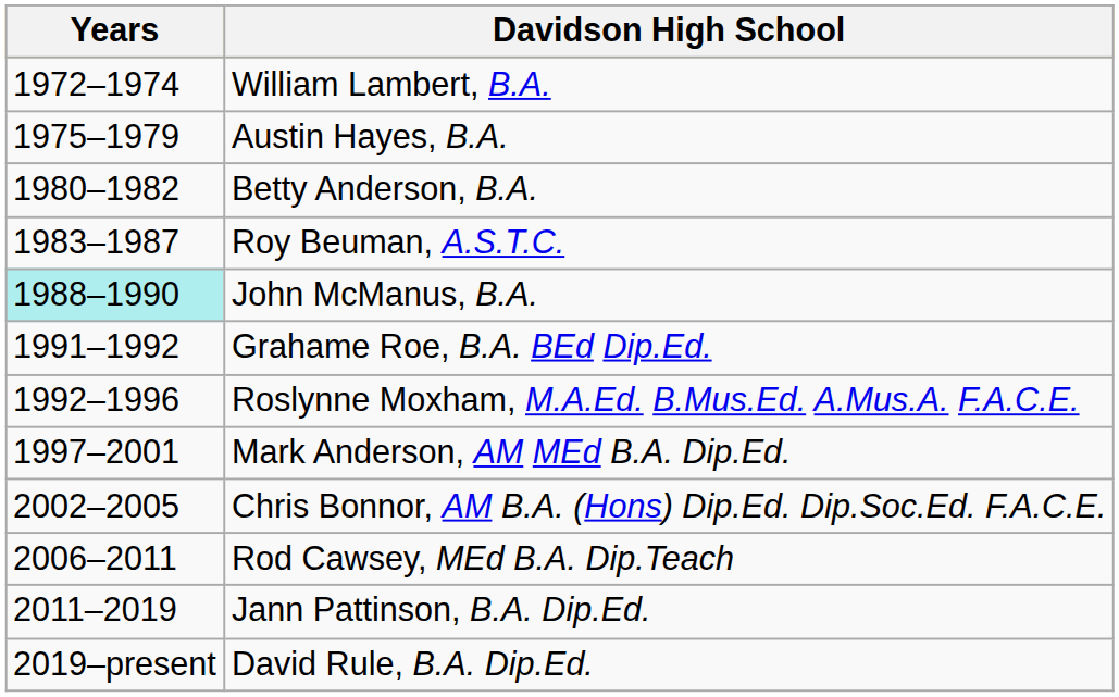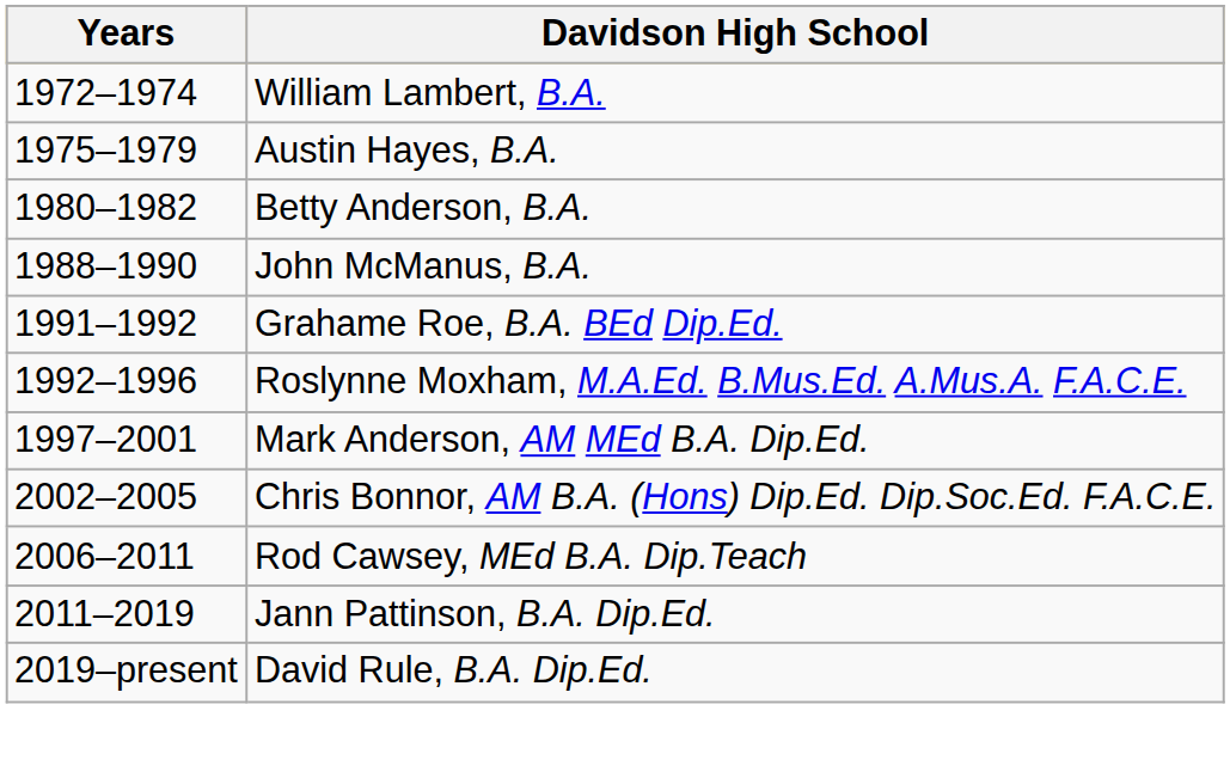- row: 1983–1987 | Roy Beuman, A.S.T.C.
John McManus, B.A. | Years: paleturquoise background -> no background
